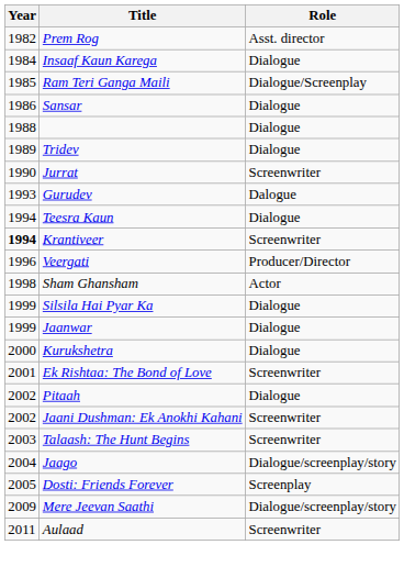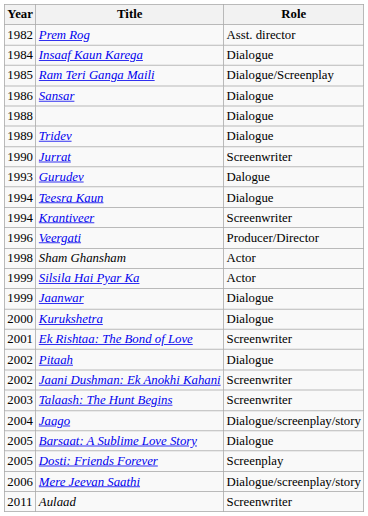Krantiveer | Year: bold -> normal
Silsila Hai Pyar Ka | Role: Dialogue -> Actor
+ row: 2005 | Barsaat: A Sublime Love Story | Dialogue
Mere Jeevan Saathi | Year: 2009 -> 2006
